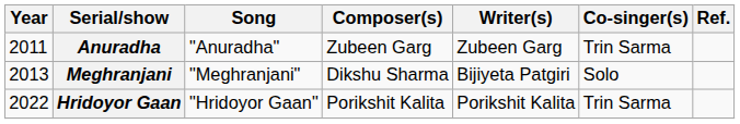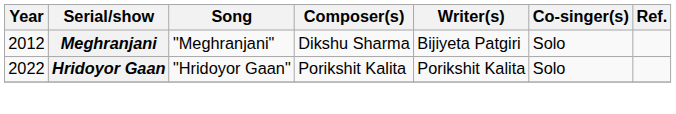- row: 2011 | Anuradha | "Anuradha" | Zubeen Garg | Zubeen Garg | Trin Sarma
Meghranjani | Year: 2013 -> 2012
Hridoyor Gaan | Co-singer(s): Trin Sarma -> Solo
